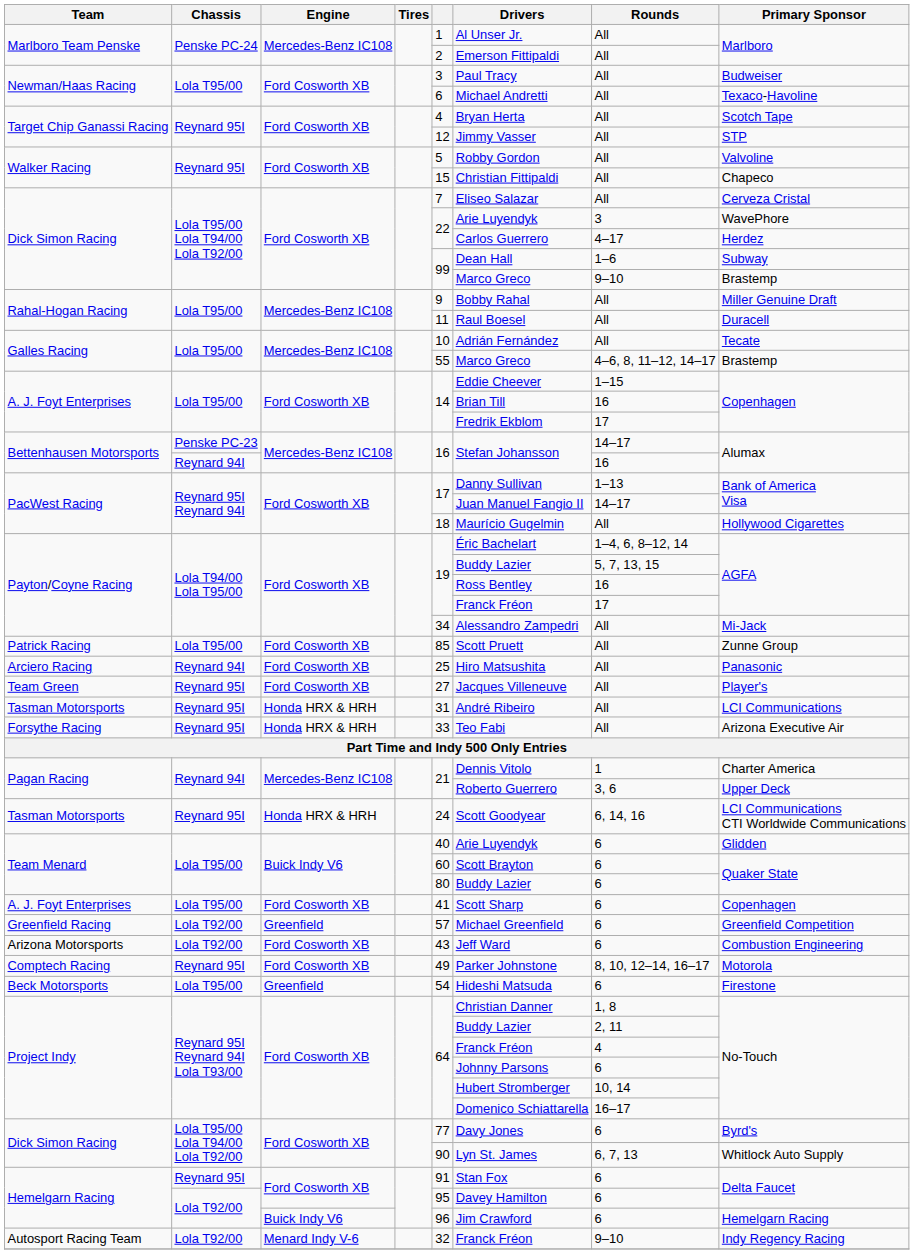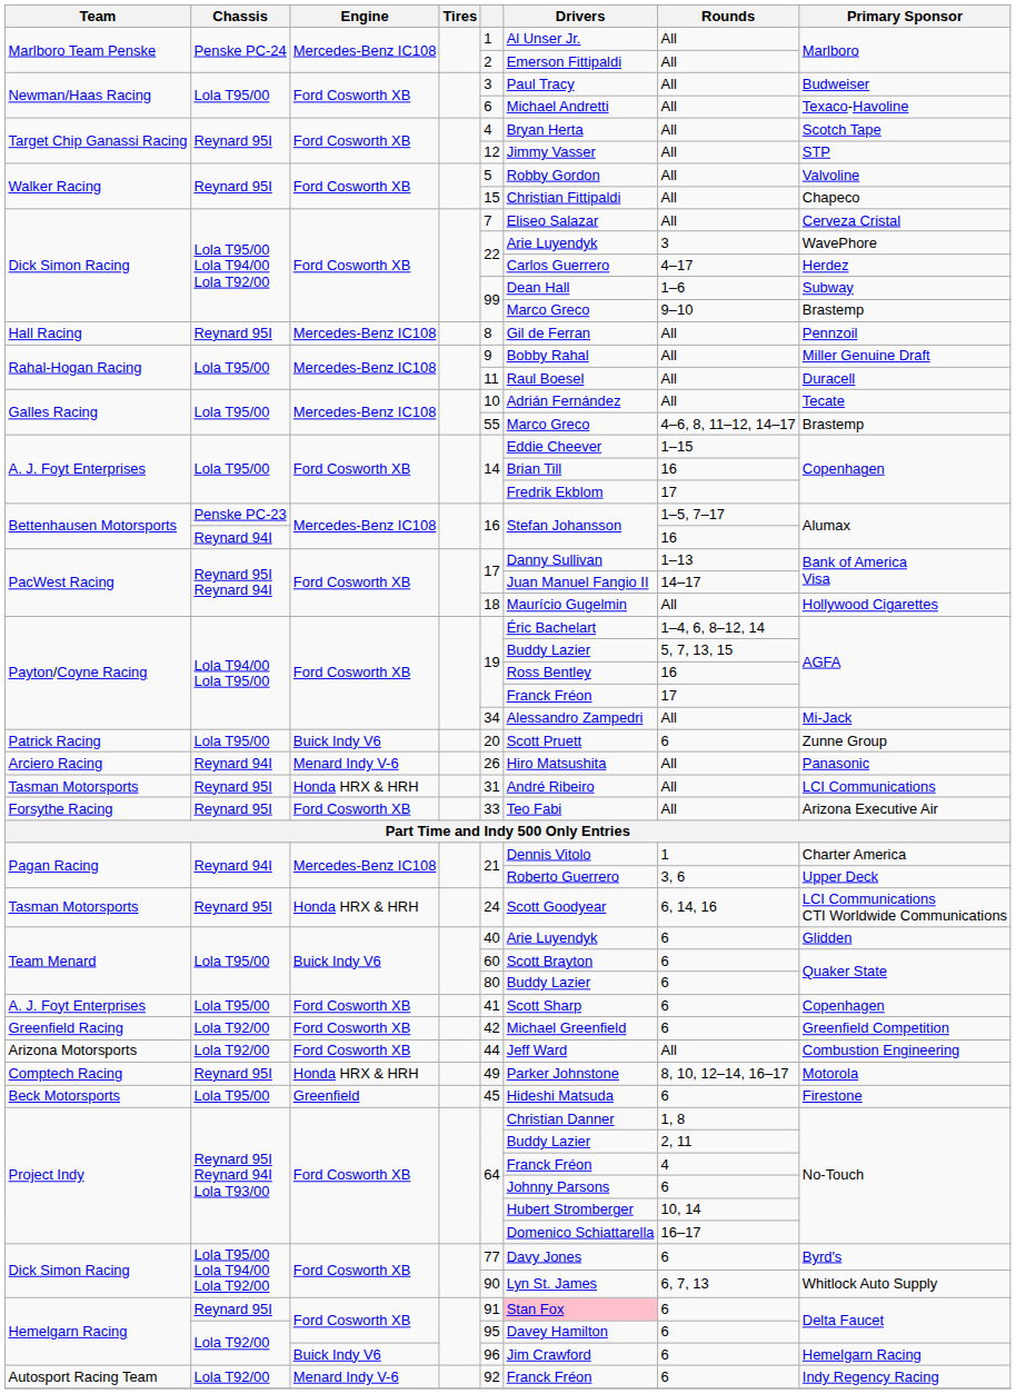+ row: Hall Racing | Reynard 95I | Mercedes-Benz IC108 | 8 | Gil de Ferran | All | Pennzoil
Bettenhausen Motorsports / Penske PC-23 | Rounds: 14–17 -> 1–5, 7–17
Patrick Racing | Engine: Ford Cosworth XB -> Buick Indy V6
Patrick Racing | column 5: 85 -> 20
Patrick Racing | Rounds: All -> 6
Arciero Racing | Engine: Ford Cosworth XB -> Menard Indy V-6
Arciero Racing | column 5: 25 -> 26
- row: Team Green | Reynard 95I | Ford Cosworth XB | 27 | Jacques Villeneuve | All | Player's
Forsythe Racing | Engine: Honda HRX & HRH -> Ford Cosworth XB
Greenfield Racing | Engine: Greenfield -> Ford Cosworth XB
Greenfield Racing | column 5: 57 -> 42
Arizona Motorsports | column 5: 43 -> 44
Arizona Motorsports | Rounds: 6 -> All
Comptech Racing | Engine: Ford Cosworth XB -> Honda HRX & HRH
Beck Motorsports | column 5: 54 -> 45
Hemelgarn Racing / Reynard 95I | Drivers: no background -> pink background
Autosport Racing Team | column 5: 32 -> 92
Autosport Racing Team | Rounds: 9–10 -> 6
